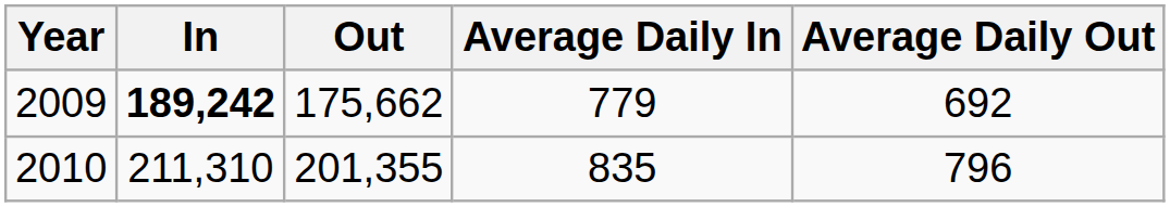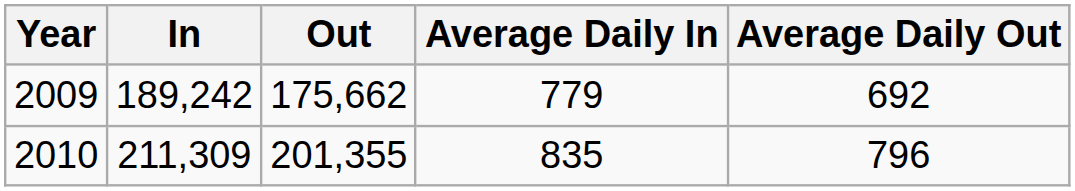2009 | In: bold -> normal
2010 | In: 211,310 -> 211,309
